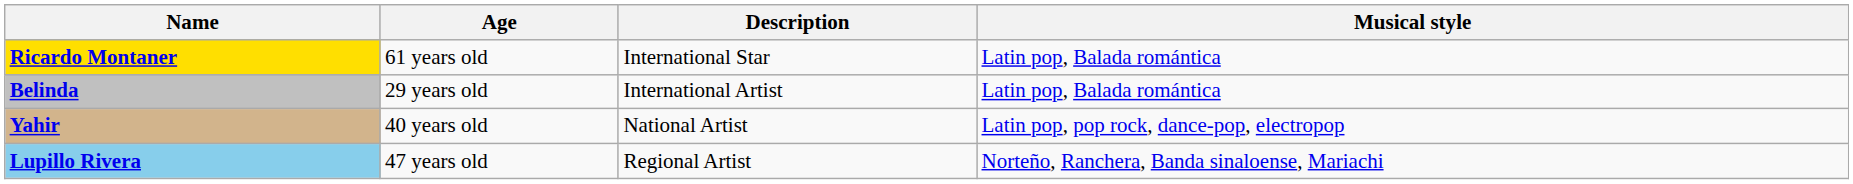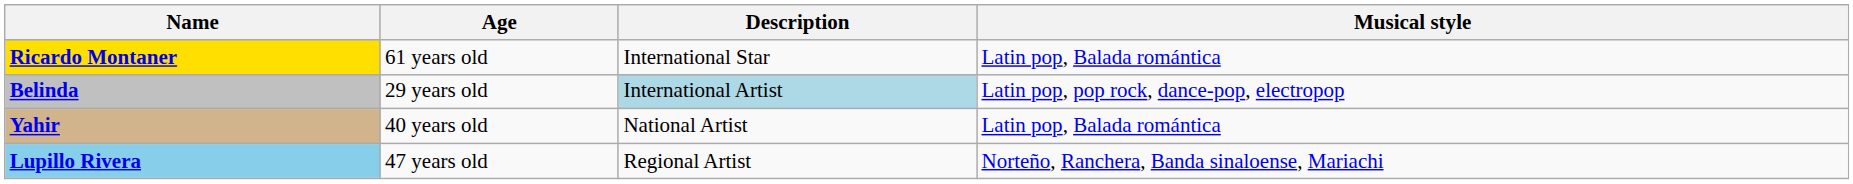Belinda | Description: no background -> lightblue background
Belinda | Musical style: Latin pop, Balada romántica -> Latin pop, pop rock, dance-pop, electropop
Yahir | Musical style: Latin pop, pop rock, dance-pop, electropop -> Latin pop, Balada romántica
